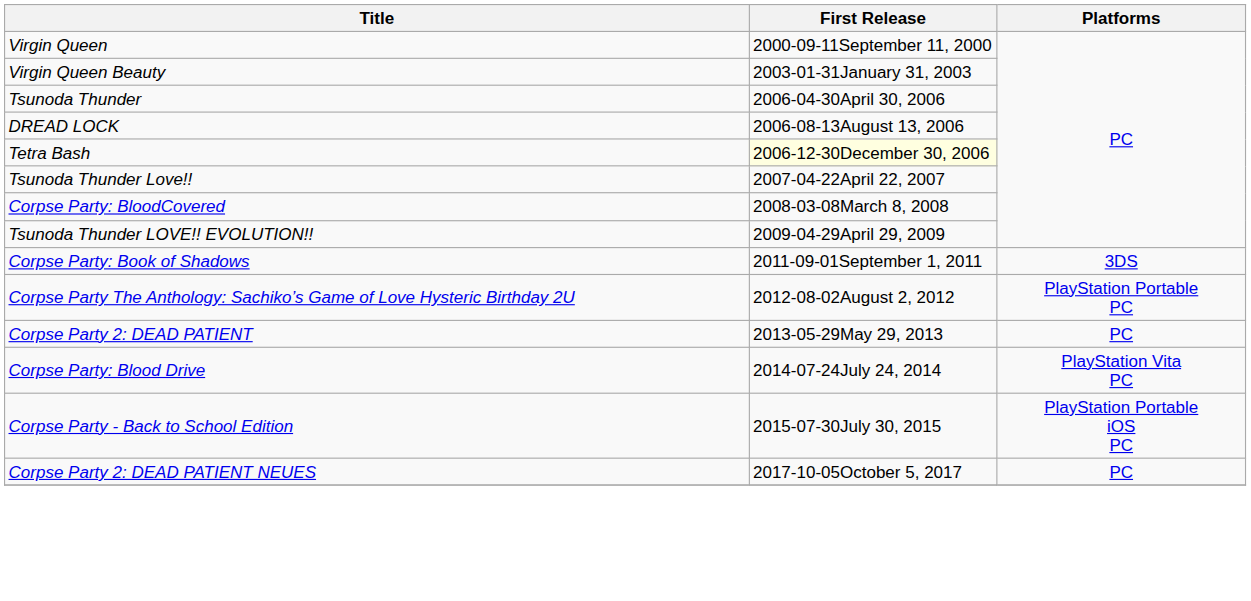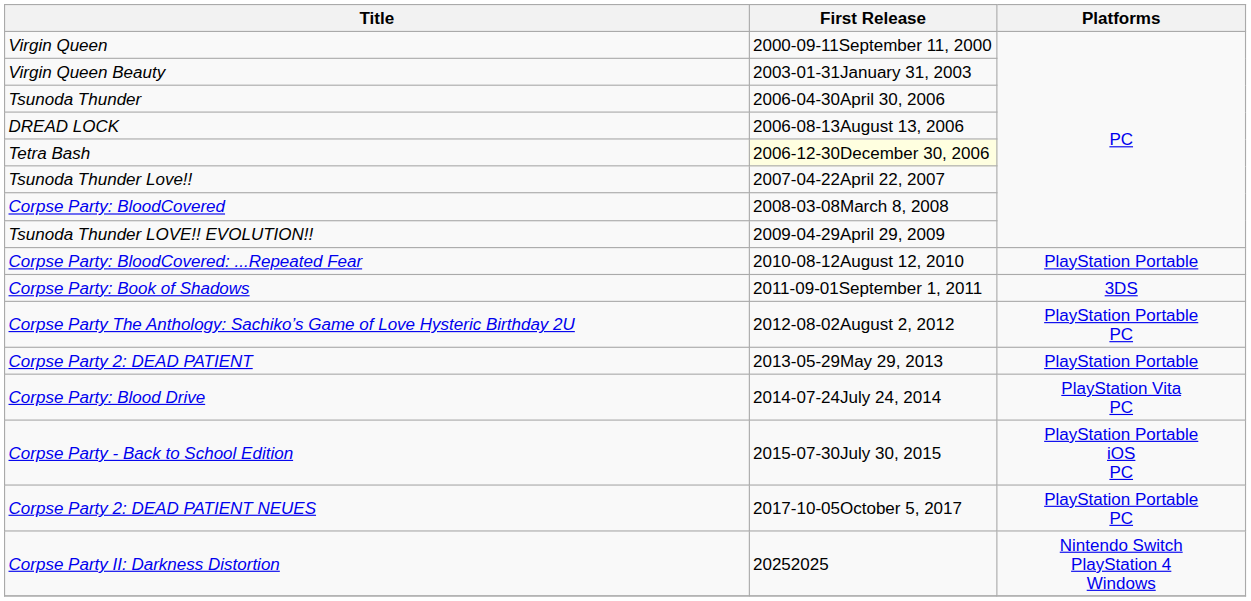+ row: Corpse Party: BloodCovered: ...Repeated Fear | 2010-08-12August 12, 2010 | PlayStation Portable
Corpse Party 2: DEAD PATIENT | Platforms: PC -> PlayStation Portable
Corpse Party 2: DEAD PATIENT NEUES | Platforms: PC -> PlayStation Portable PC
+ row: Corpse Party II: Darkness Distortion | 20252025 | Nintendo Switch PlayStation 4 Windows
